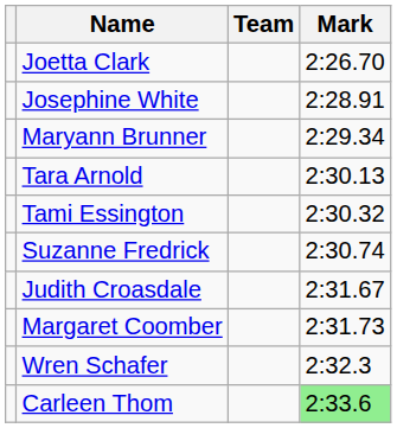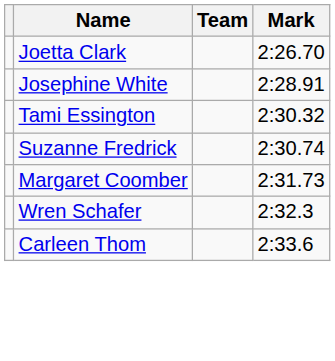- row: Maryann Brunner | 2:29.34
- row: Tara Arnold | 2:30.13
- row: Judith Croasdale | 2:31.67
Carleen Thom | Mark: lightgreen background -> no background
